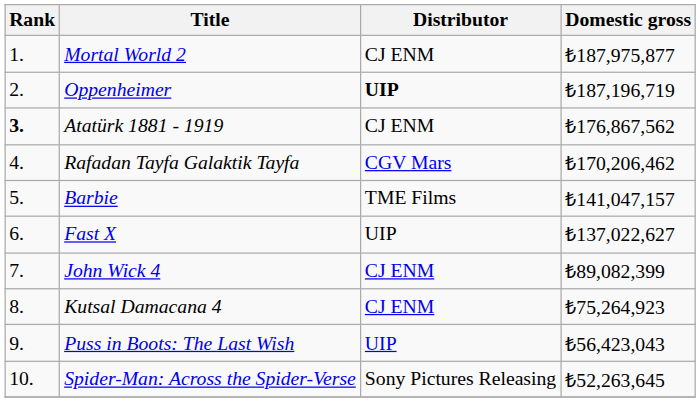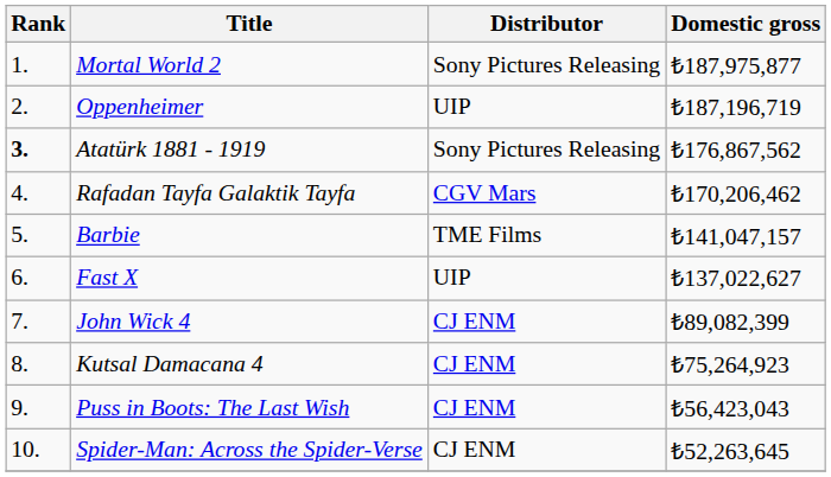Mortal World 2 | Distributor: CJ ENM -> Sony Pictures Releasing
Oppenheimer | Distributor: bold -> normal
Atatürk 1881 - 1919 | Distributor: CJ ENM -> Sony Pictures Releasing
Puss in Boots: The Last Wish | Distributor: UIP -> CJ ENM
Spider-Man: Across the Spider-Verse | Distributor: Sony Pictures Releasing -> CJ ENM
